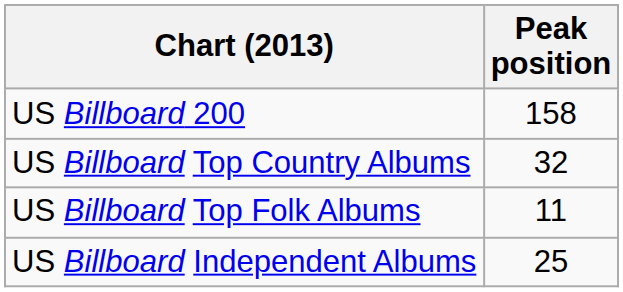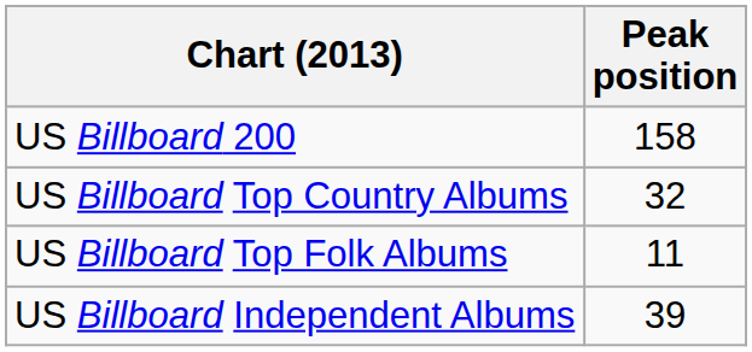US Billboard Independent Albums | Peak position: 25 -> 39
